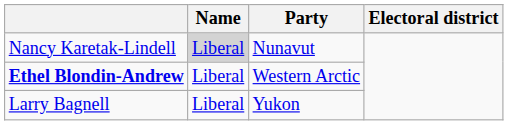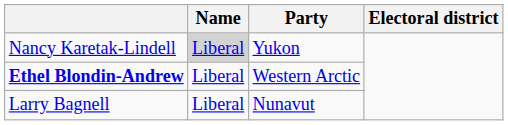Nancy Karetak-Lindell | Party: Nunavut -> Yukon
Larry Bagnell | Party: Yukon -> Nunavut
